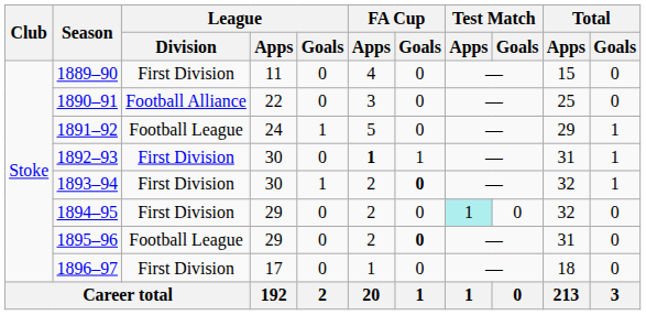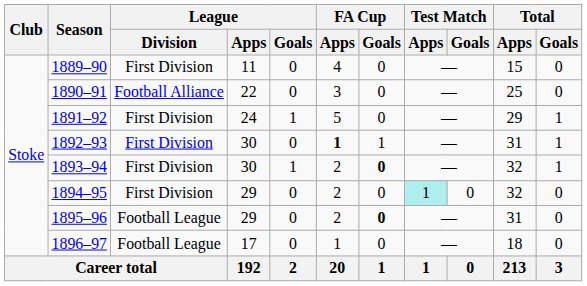1891–92 | League / Division: Football League -> First Division
1896–97 | League / Division: First Division -> Football League
